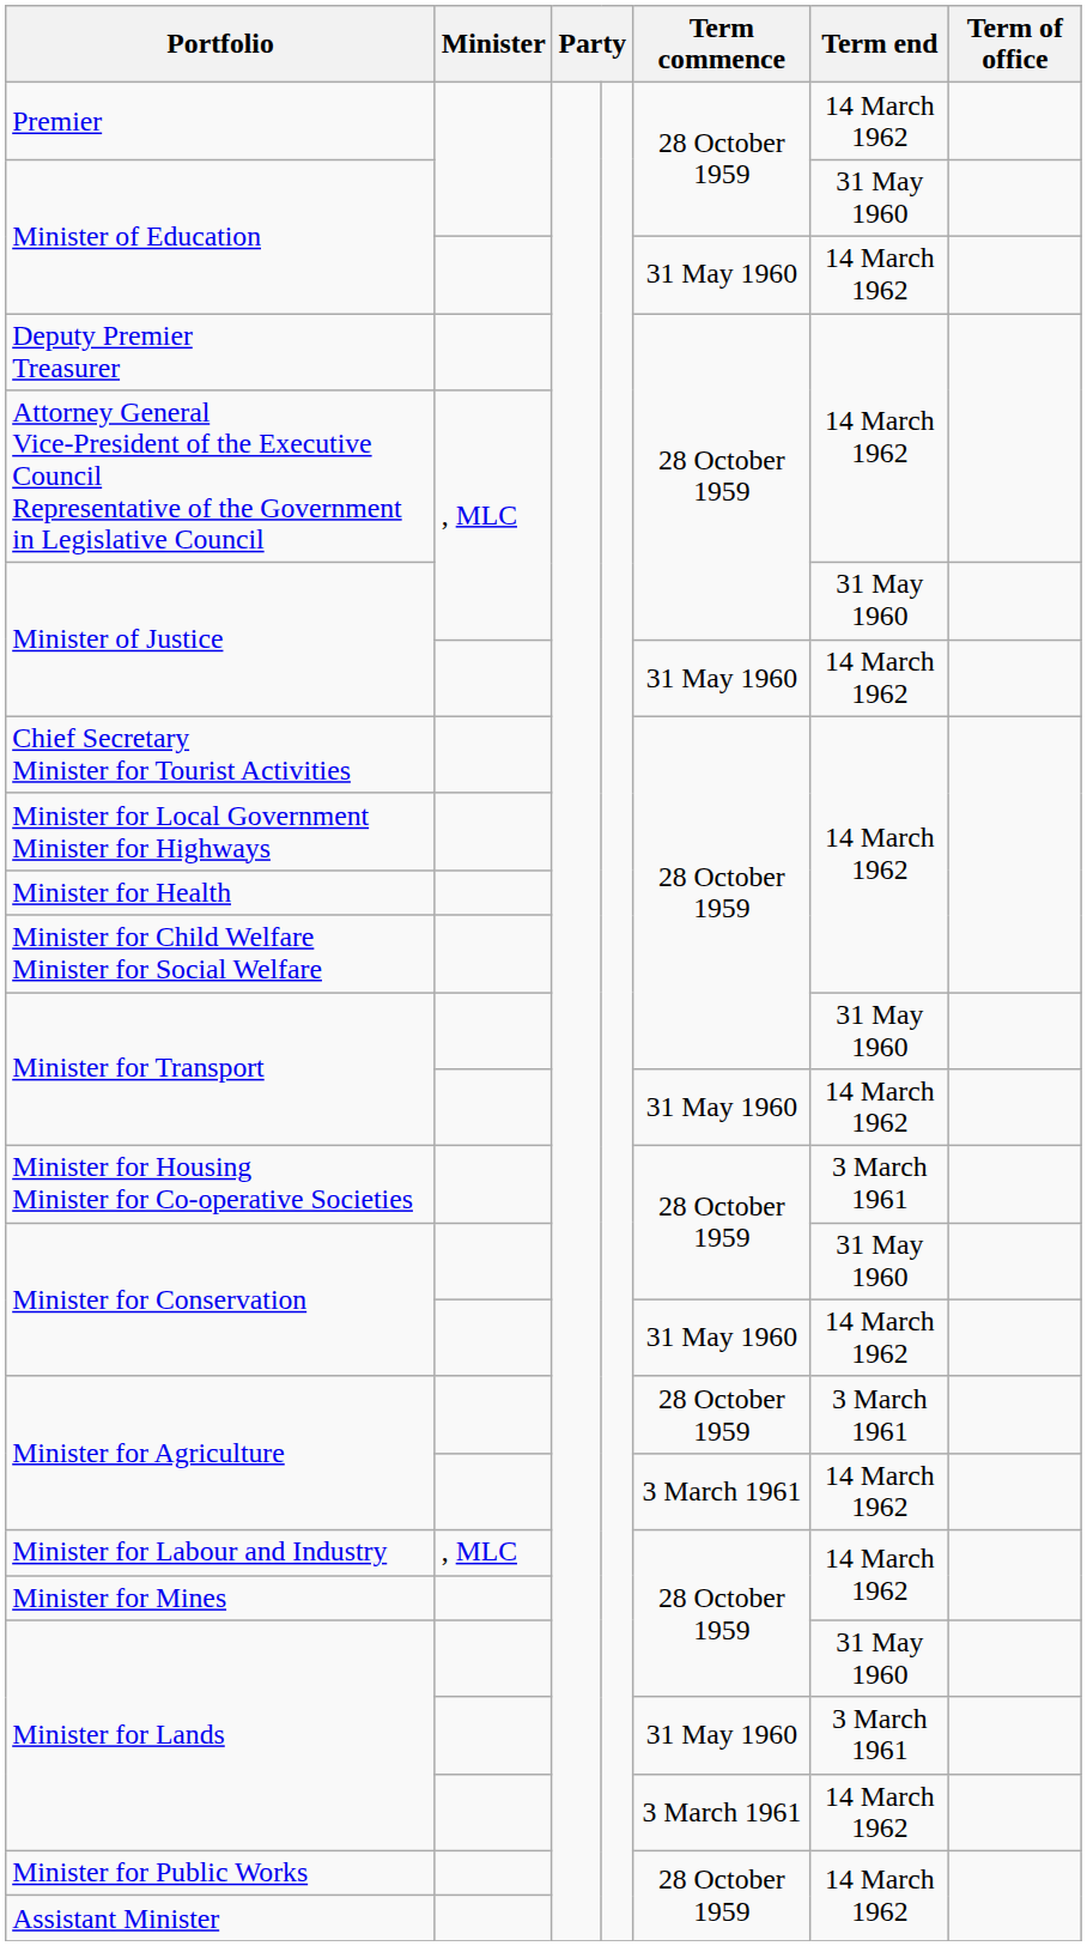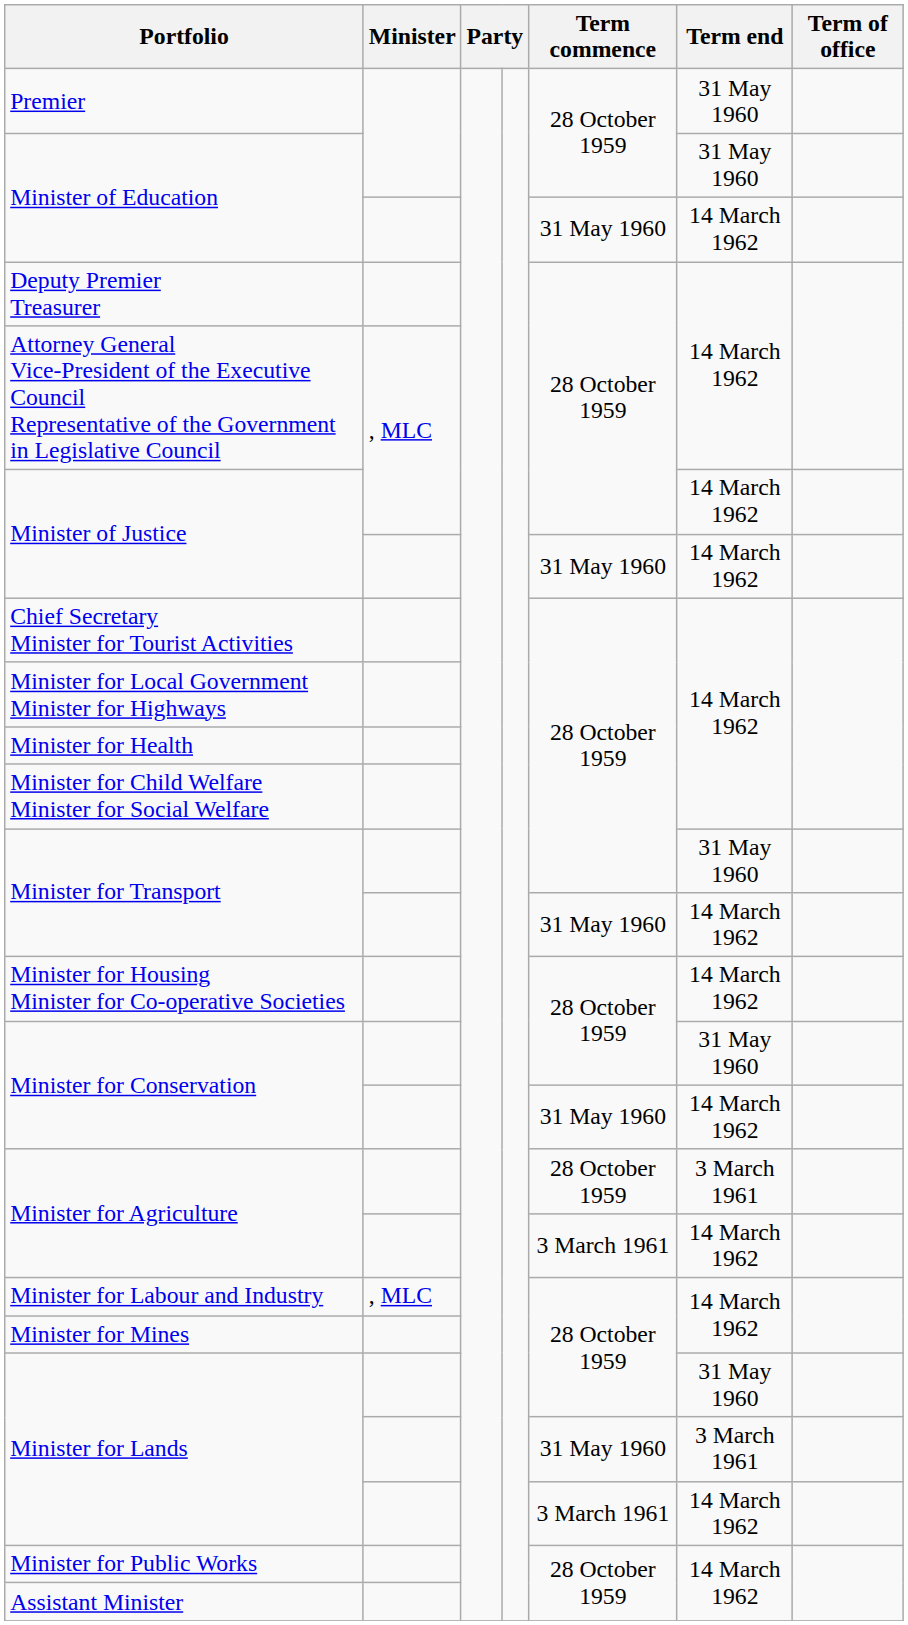Premier | Term end: 14 March 1962 -> 31 May 1960
Minister of Justice / , MLC | Term end: 31 May 1960 -> 14 March 1962
Minister for Housing Minister for Co-operative Societies | Term end: 3 March 1961 -> 14 March 1962
